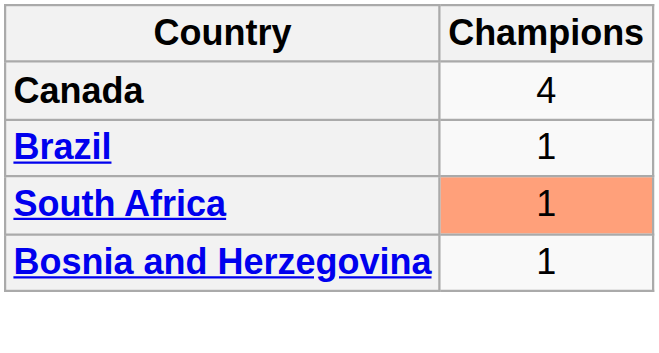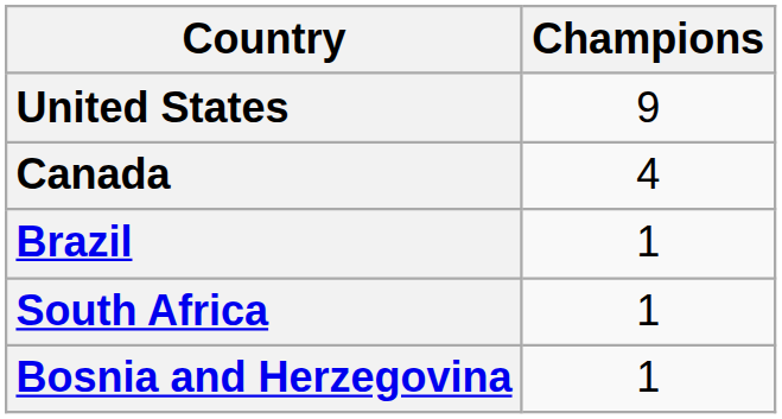+ row: United States | 9
South Africa | Champions: lightsalmon background -> no background
